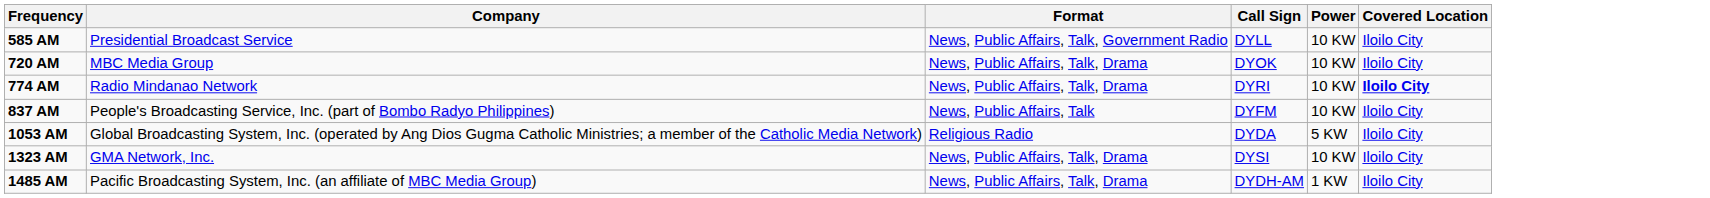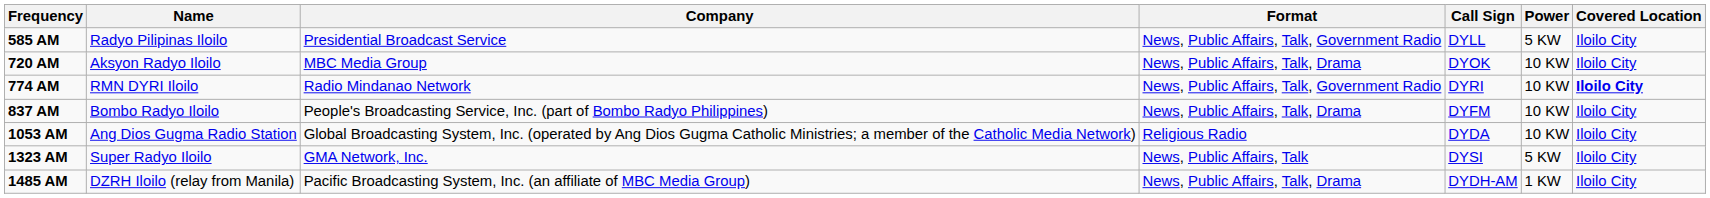+ column: Name | Radyo Pilipinas Iloilo | Aksyon Radyo Iloilo | RMN DYRI Iloilo | Bombo Radyo Iloilo | Ang Dios Gugma Radio Station | Super Radyo Iloilo | DZRH Iloilo (relay from Manila)
585 AM | Power: 10 KW -> 5 KW
774 AM | Format: News, Public Affairs, Talk, Drama -> News, Public Affairs, Talk, Government Radio
837 AM | Format: News, Public Affairs, Talk -> News, Public Affairs, Talk, Drama
1053 AM | Power: 5 KW -> 10 KW
1323 AM | Format: News, Public Affairs, Talk, Drama -> News, Public Affairs, Talk
1323 AM | Power: 10 KW -> 5 KW
